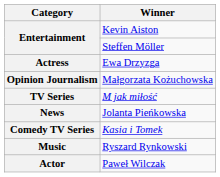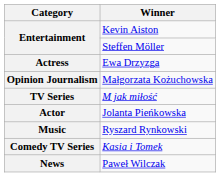Jolanta Pieńkowska | Category: News -> Actor
rows swapped: Ryszard Rynkowski <-> Kasia i Tomek
Paweł Wilczak | Category: Actor -> News
